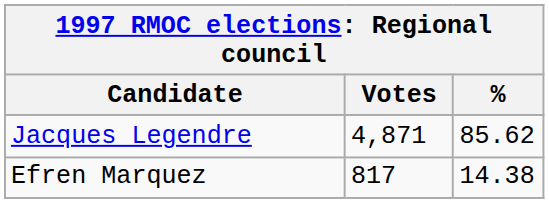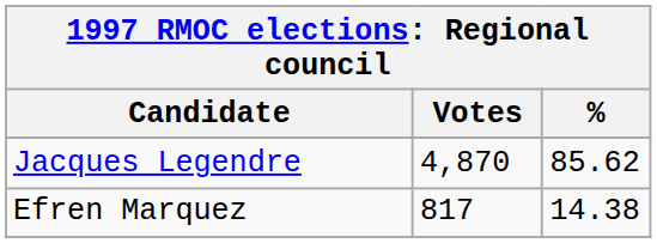Jacques Legendre | Votes: 4,871 -> 4,870
